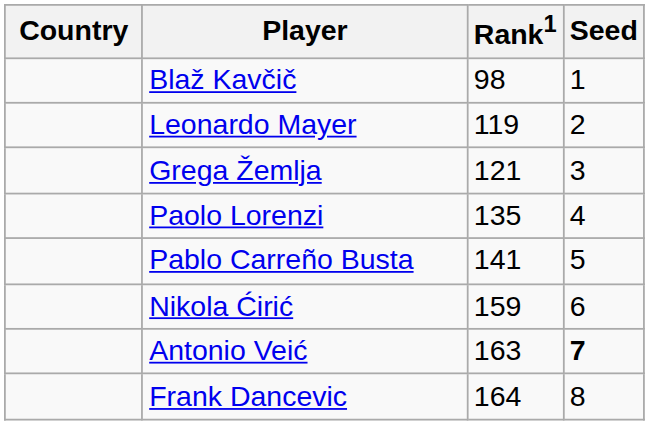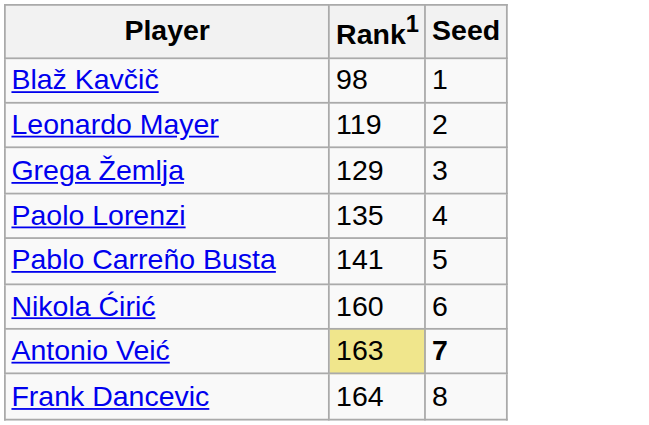- column: Country
Grega Žemlja | Rank1: 121 -> 129
Nikola Ćirić | Rank1: 159 -> 160
Antonio Veić | Rank1: no background -> khaki background
